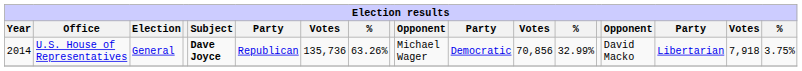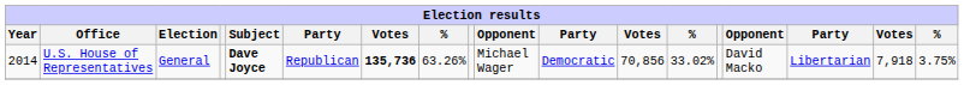U.S. House of Representatives | column 7: normal -> bold
U.S. House of Representatives | column 13: 32.99% -> 33.02%
